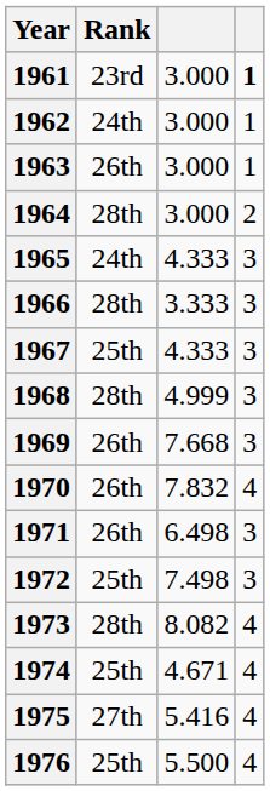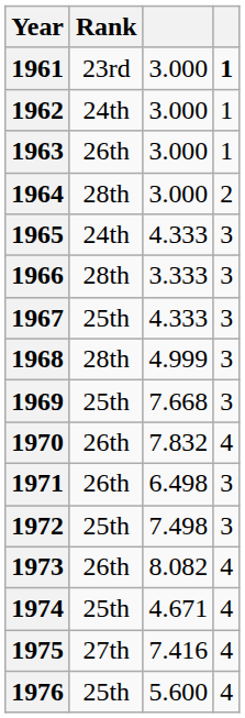1969 | Rank: 26th -> 25th
1973 | Rank: 28th -> 26th
1975 | column 3: 5.416 -> 7.416
1976 | column 3: 5.500 -> 5.600
